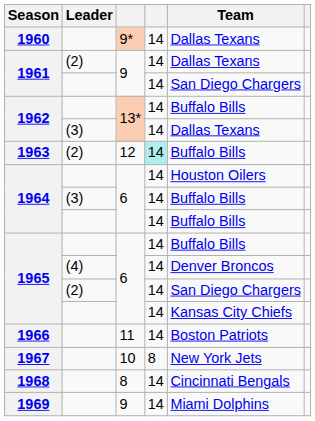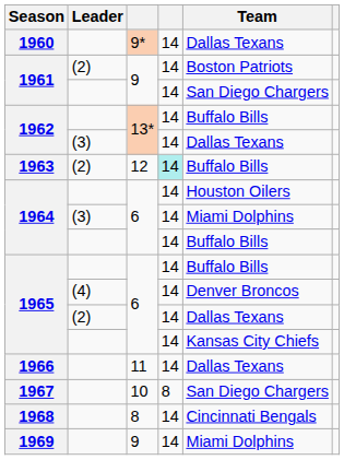1961 / (2) | Team: Dallas Texans -> Boston Patriots
1964 / (3) | Team: Buffalo Bills -> Miami Dolphins
1965 / (2) | Team: San Diego Chargers -> Dallas Texans
1966 | Team: Boston Patriots -> Dallas Texans
1967 | Team: New York Jets -> San Diego Chargers
